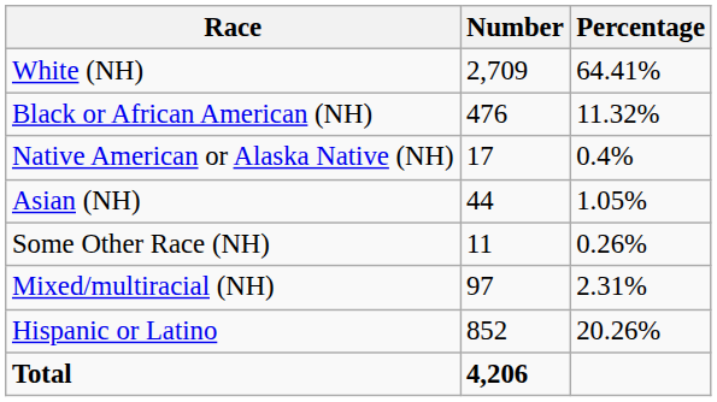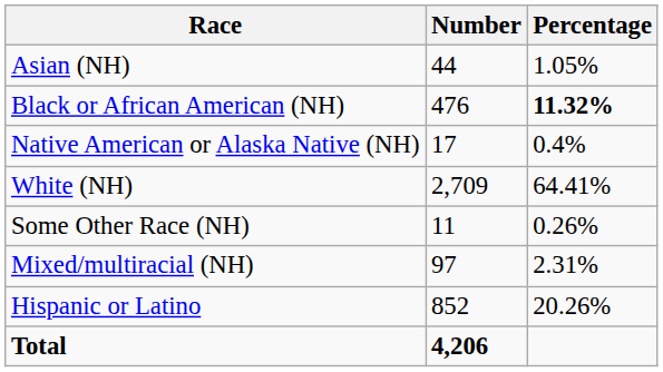rows swapped: White (NH) <-> Asian (NH)
Black or African American (NH) | Percentage: normal -> bold
